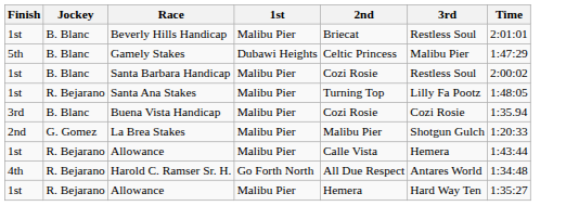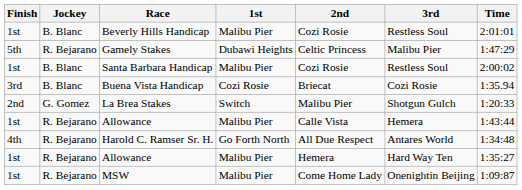Beverly Hills Handicap | 2nd: Briecat -> Cozi Rosie
Gamely Stakes | Jockey: B. Blanc -> R. Bejarano
- row: 1st | R. Bejarano | Santa Ana Stakes | Malibu Pier | Turning Top | Lilly Fa Pootz | 1:48:05
Buena Vista Handicap | 1st: Malibu Pier -> Cozi Rosie
Buena Vista Handicap | 2nd: Cozi Rosie -> Briecat
La Brea Stakes | 1st: Malibu Pier -> Switch
+ row: 1st | R. Bejarano | MSW | Malibu Pier | Come Home Lady | Onenightin Beijing | 1:09:87
